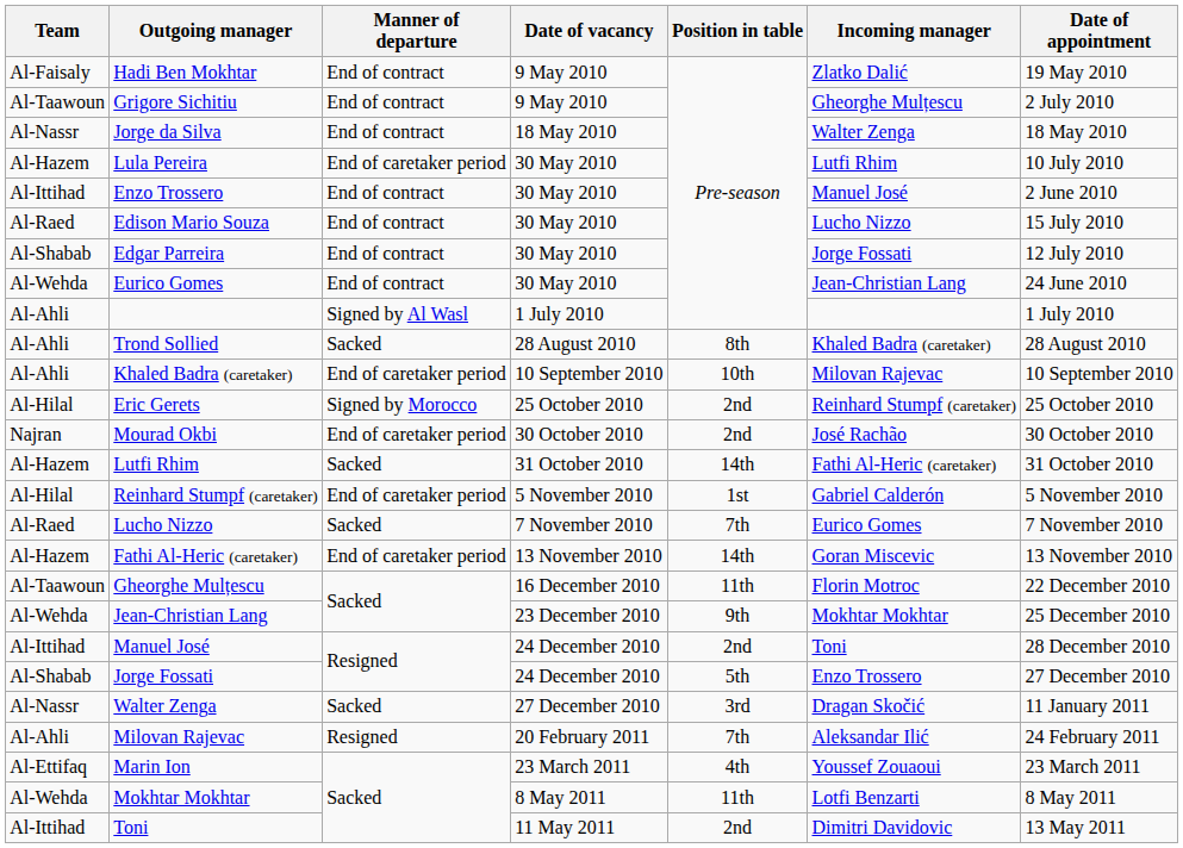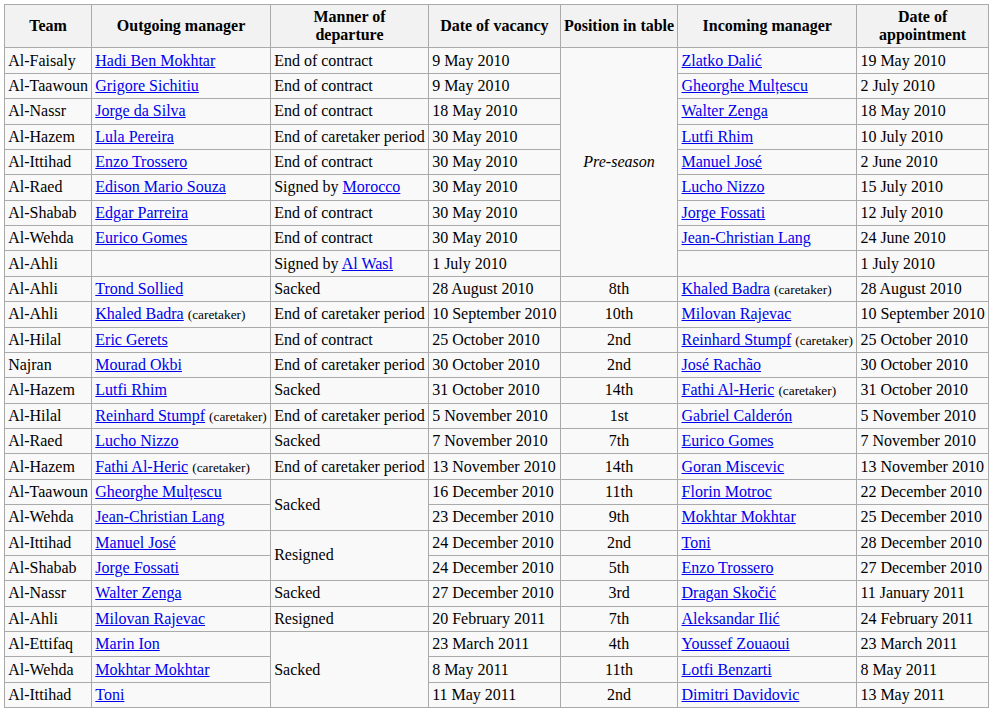Edison Mario Souza | Manner of departure: End of contract -> Signed by Morocco
Eric Gerets | Manner of departure: Signed by Morocco -> End of contract
